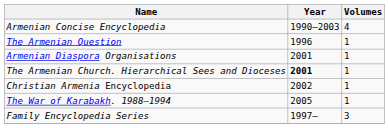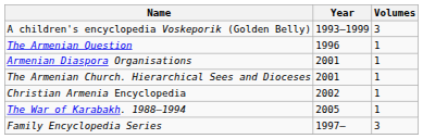- row: Armenian Concise Encyclopedia | 1990–2003 | 4
+ row: A children's encyclopedia Voskeporik (Golden Belly) | 1993–1999 | 3
The Armenian Church. Hierarchical Sees and Dioceses | Year: bold -> normal
